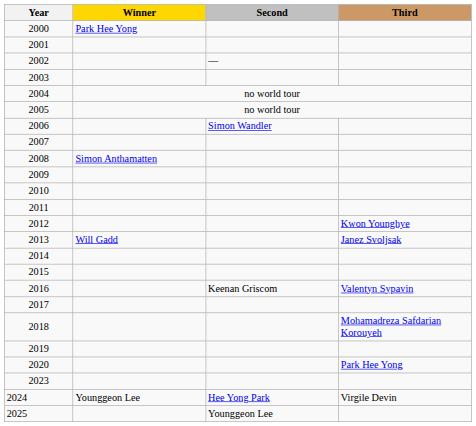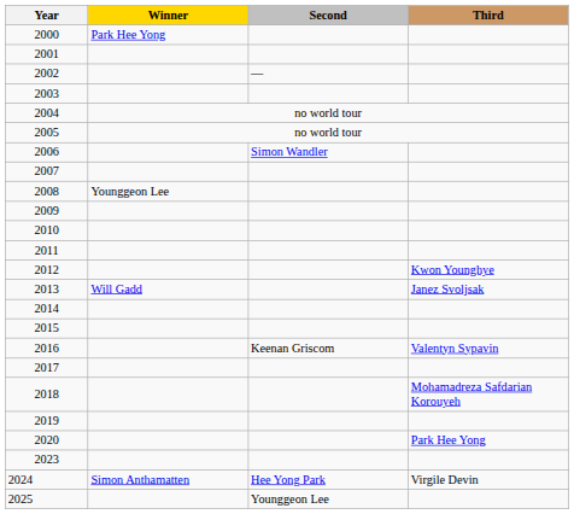2008 | Winner: Simon Anthamatten -> Younggeon Lee
2024 | Winner: Younggeon Lee -> Simon Anthamatten
